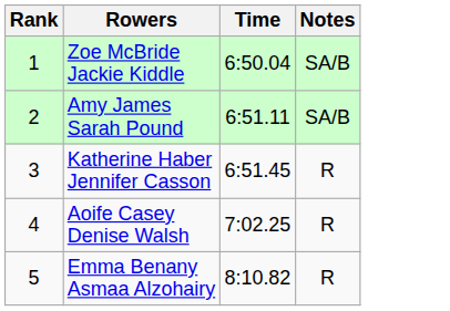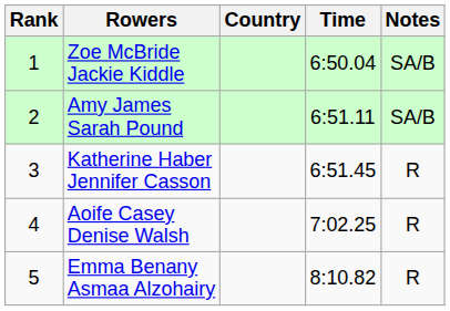+ column: Country
